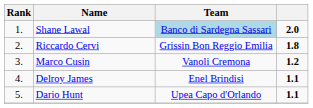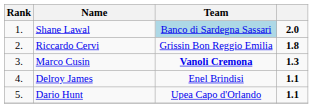Marco Cusin | Team: normal -> bold
Marco Cusin | column 4: 1.2 -> 1.3
